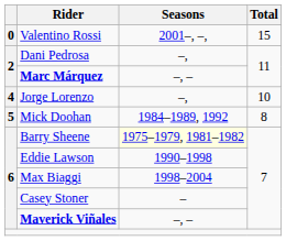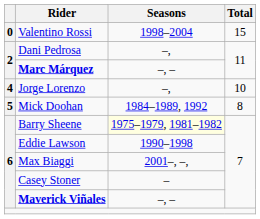Valentino Rossi | Seasons: 2001–, –, -> 1998–2004
Max Biaggi | Seasons: 1998–2004 -> 2001–, –,
